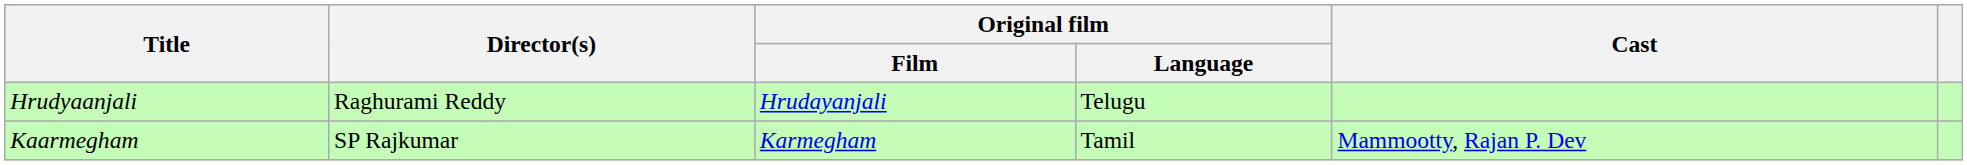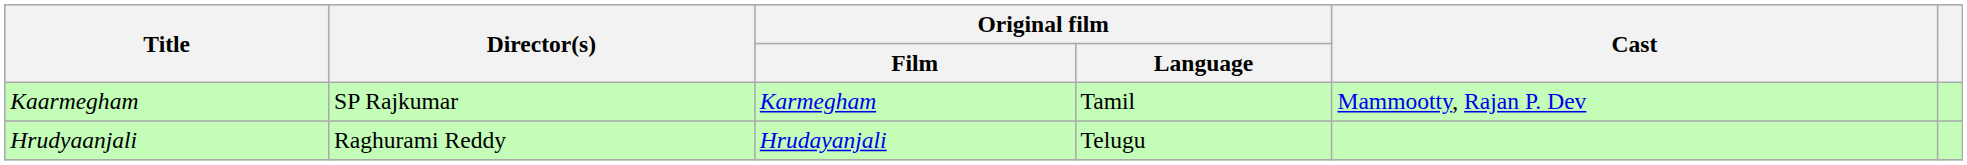rows swapped: Kaarmegham <-> Hrudyaanjali
